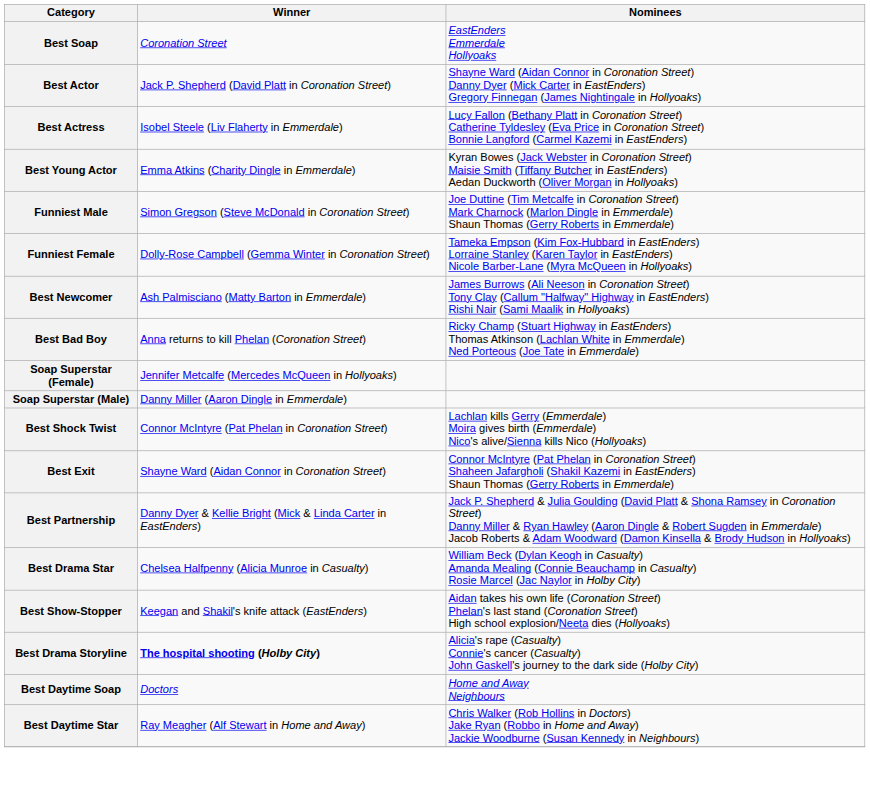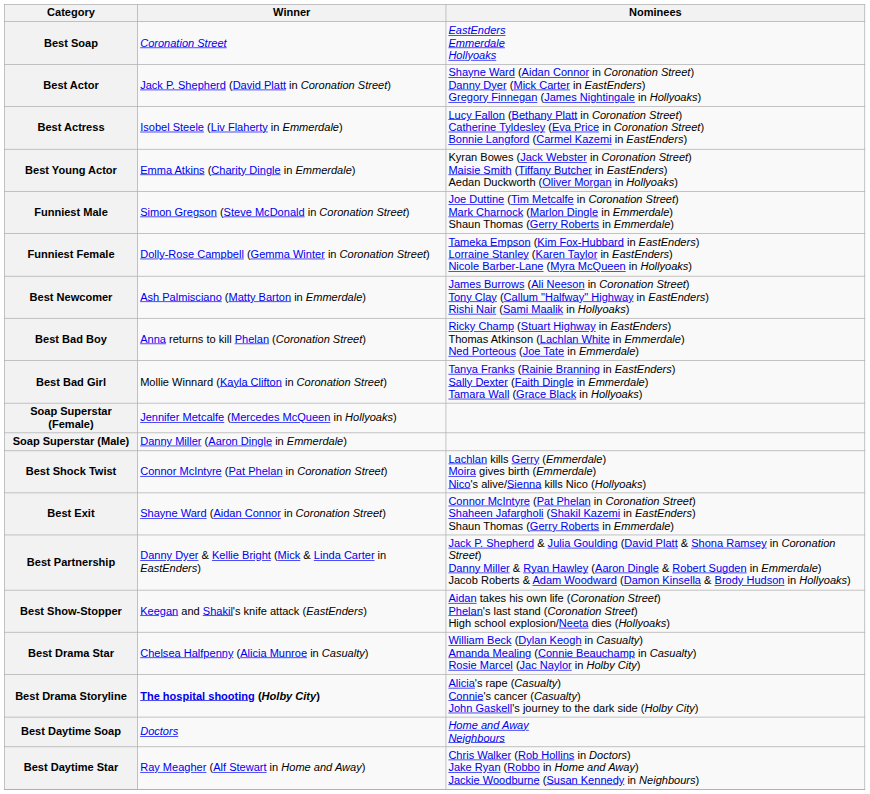+ row: Best Bad Girl | Mollie Winnard (Kayla Clifton in Coronation Street) | Tanya Franks (Rainie Branning in EastEnders) Sally Dexter (Faith Dingle in Emmerdale) Tamara Wall (Grace Black in Hollyoaks)
rows swapped: Best Show-Stopper <-> Best Drama Star
